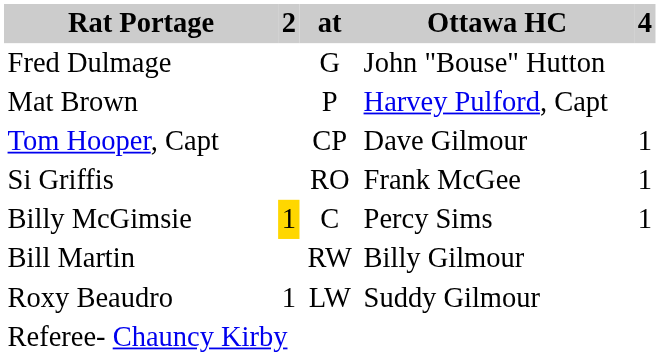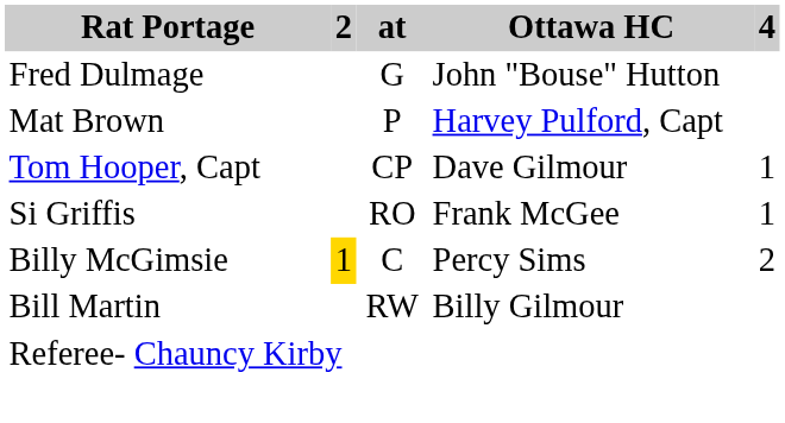Billy McGimsie | 4: 1 -> 2
- row: Roxy Beaudro | 1 | LW | Suddy Gilmour
